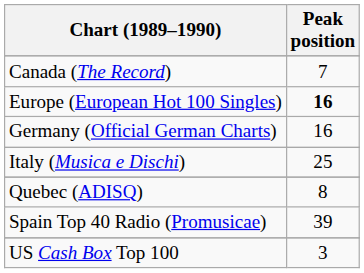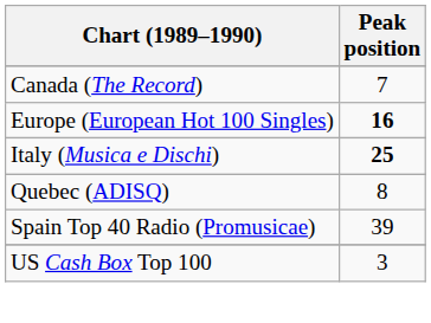- row: Germany (Official German Charts) | 16
Italy (Musica e Dischi) | Peak position: normal -> bold
